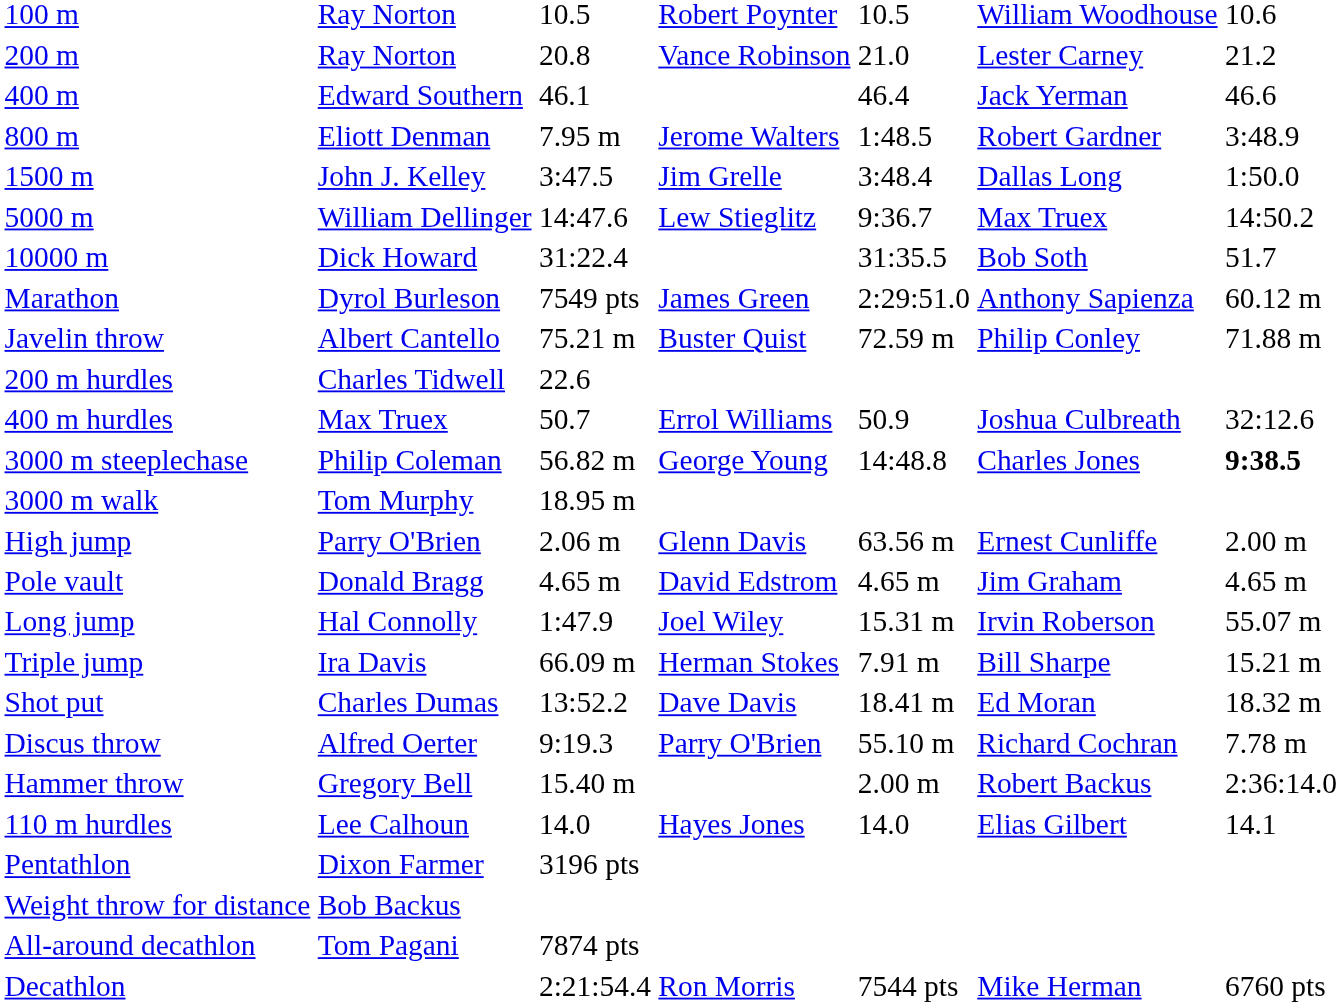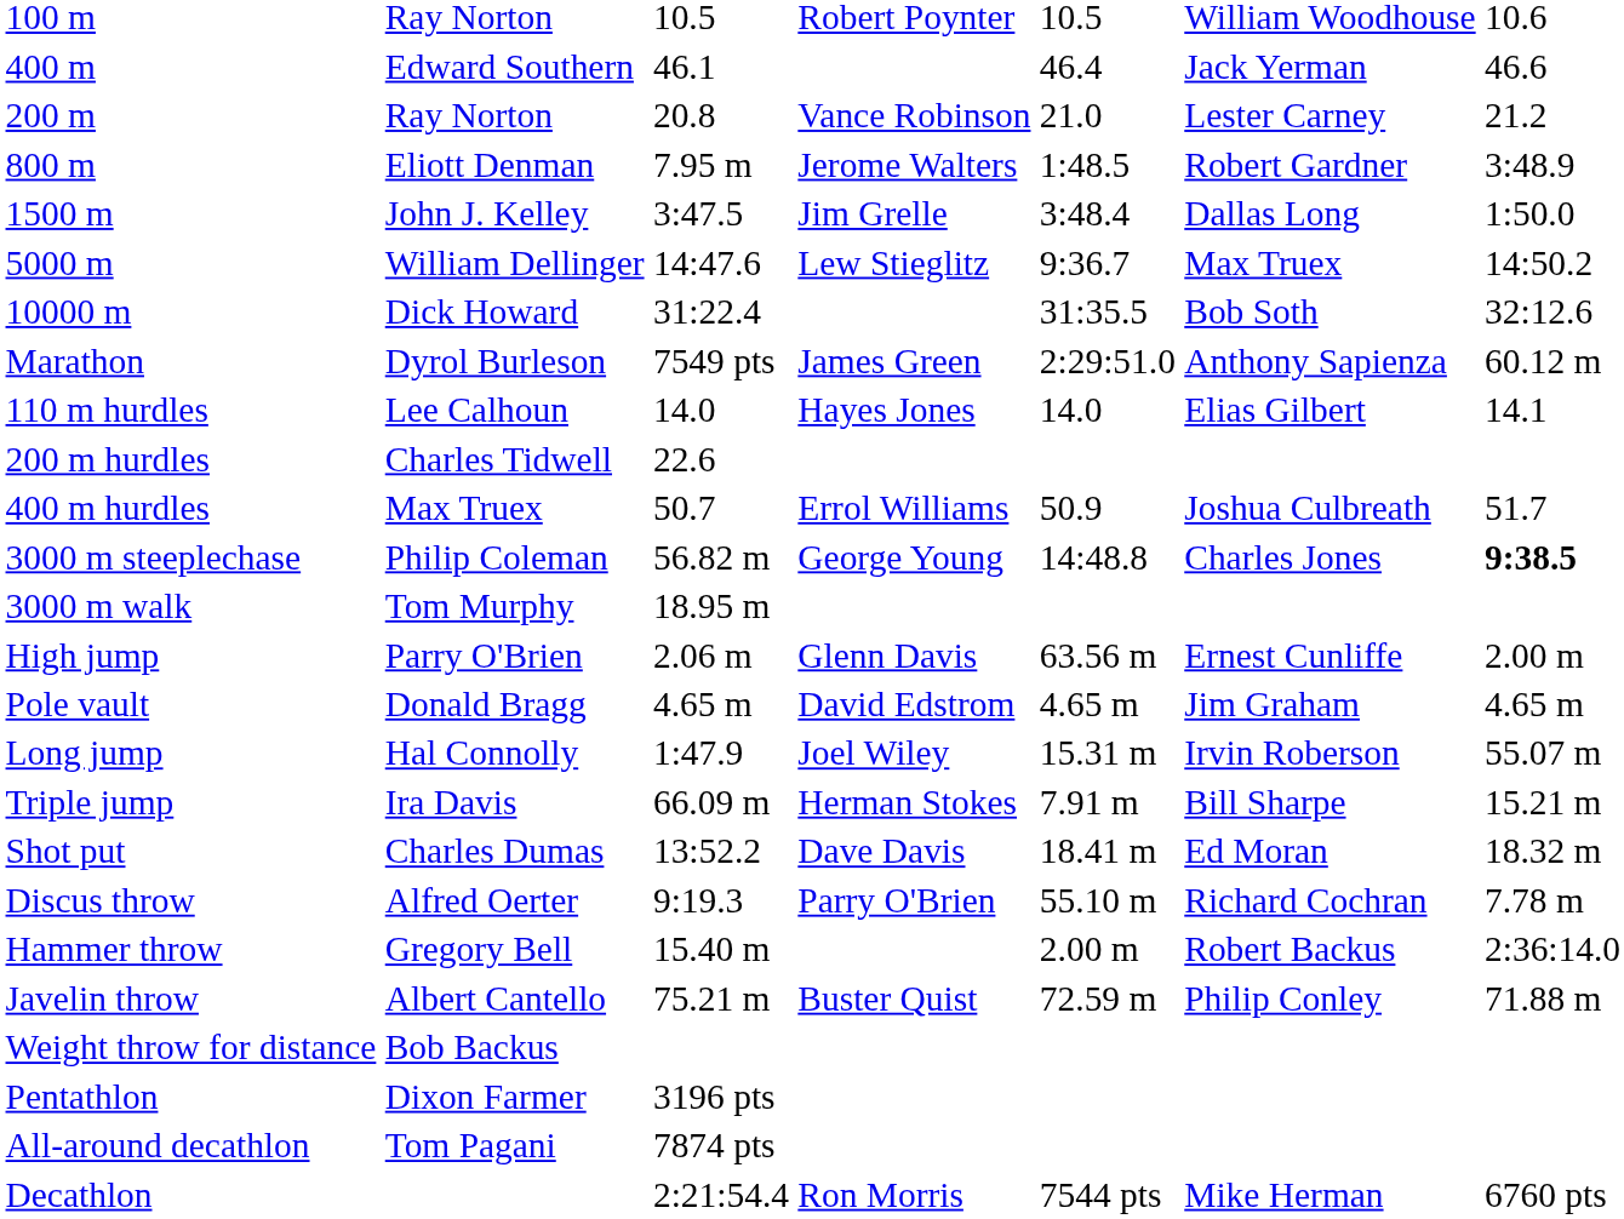rows swapped: 200 m <-> 400 m
10000 m | column 7: 51.7 -> 32:12.6
rows swapped: 110 m hurdles <-> Javelin throw
400 m hurdles | column 7: 32:12.6 -> 51.7
rows swapped: Weight throw for distance <-> Pentathlon
